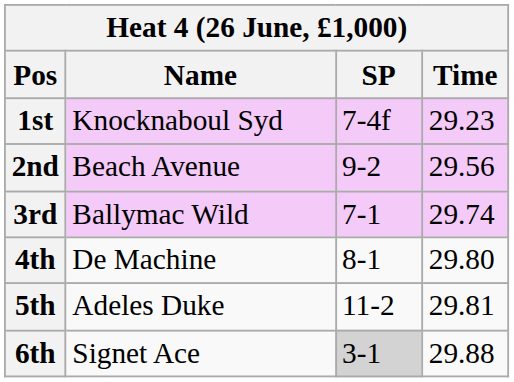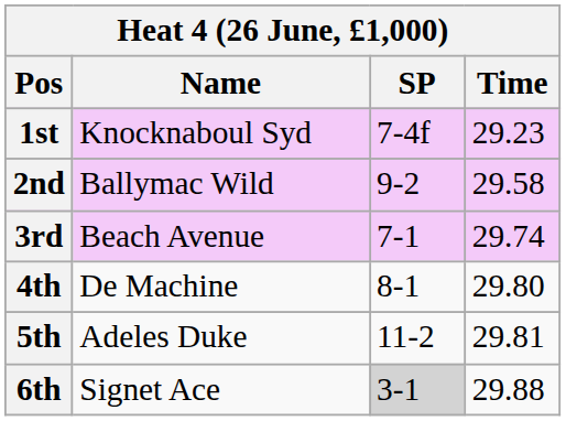2nd | Name: Beach Avenue -> Ballymac Wild
2nd | Time: 29.56 -> 29.58
3rd | Name: Ballymac Wild -> Beach Avenue
